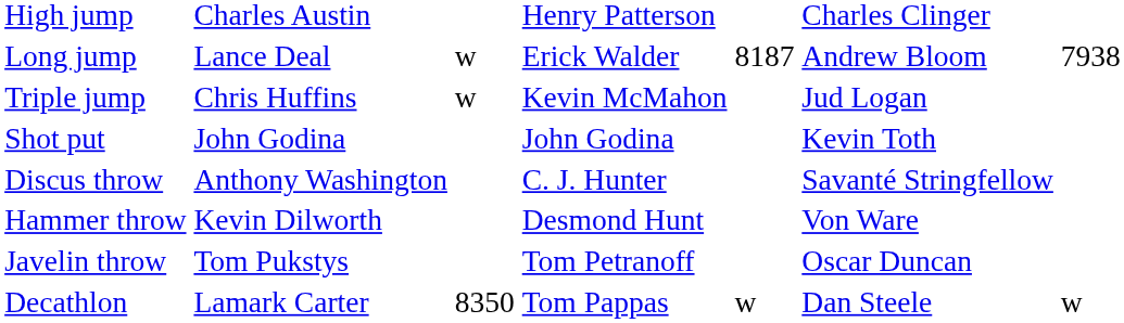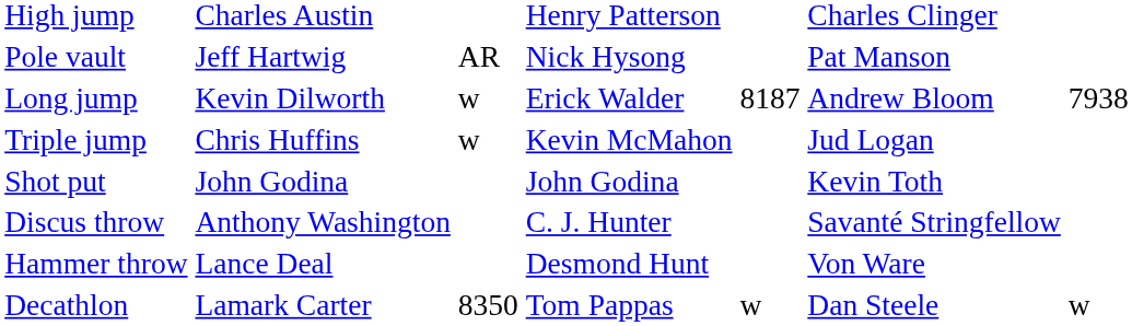+ row: Pole vault | Jeff Hartwig | AR | Nick Hysong | Pat Manson
Long jump | column 2: Lance Deal -> Kevin Dilworth
Hammer throw | column 2: Kevin Dilworth -> Lance Deal
- row: Javelin throw | Tom Pukstys | Tom Petranoff | Oscar Duncan
